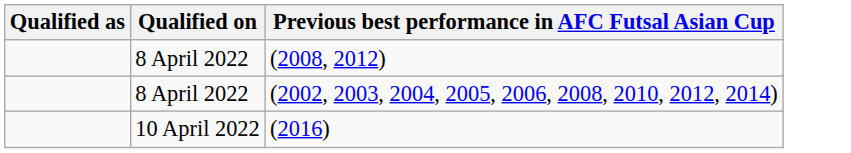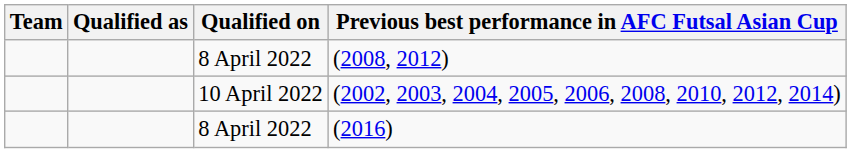+ column: Team
(2002, 2003, 2004, 2005, 2006, 2008, 2010, 2012, 2014) | Qualified on: 8 April 2022 -> 10 April 2022
(2016) | Qualified on: 10 April 2022 -> 8 April 2022
